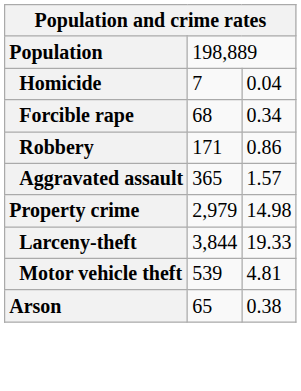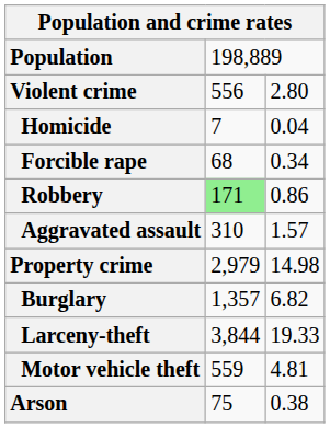+ row: Violent crime | 556 | 2.80
Robbery | column 2: no background -> lightgreen background
Aggravated assault | column 2: 365 -> 310
+ row: Burglary | 1,357 | 6.82
Motor vehicle theft | column 2: 539 -> 559
Arson | column 2: 65 -> 75
